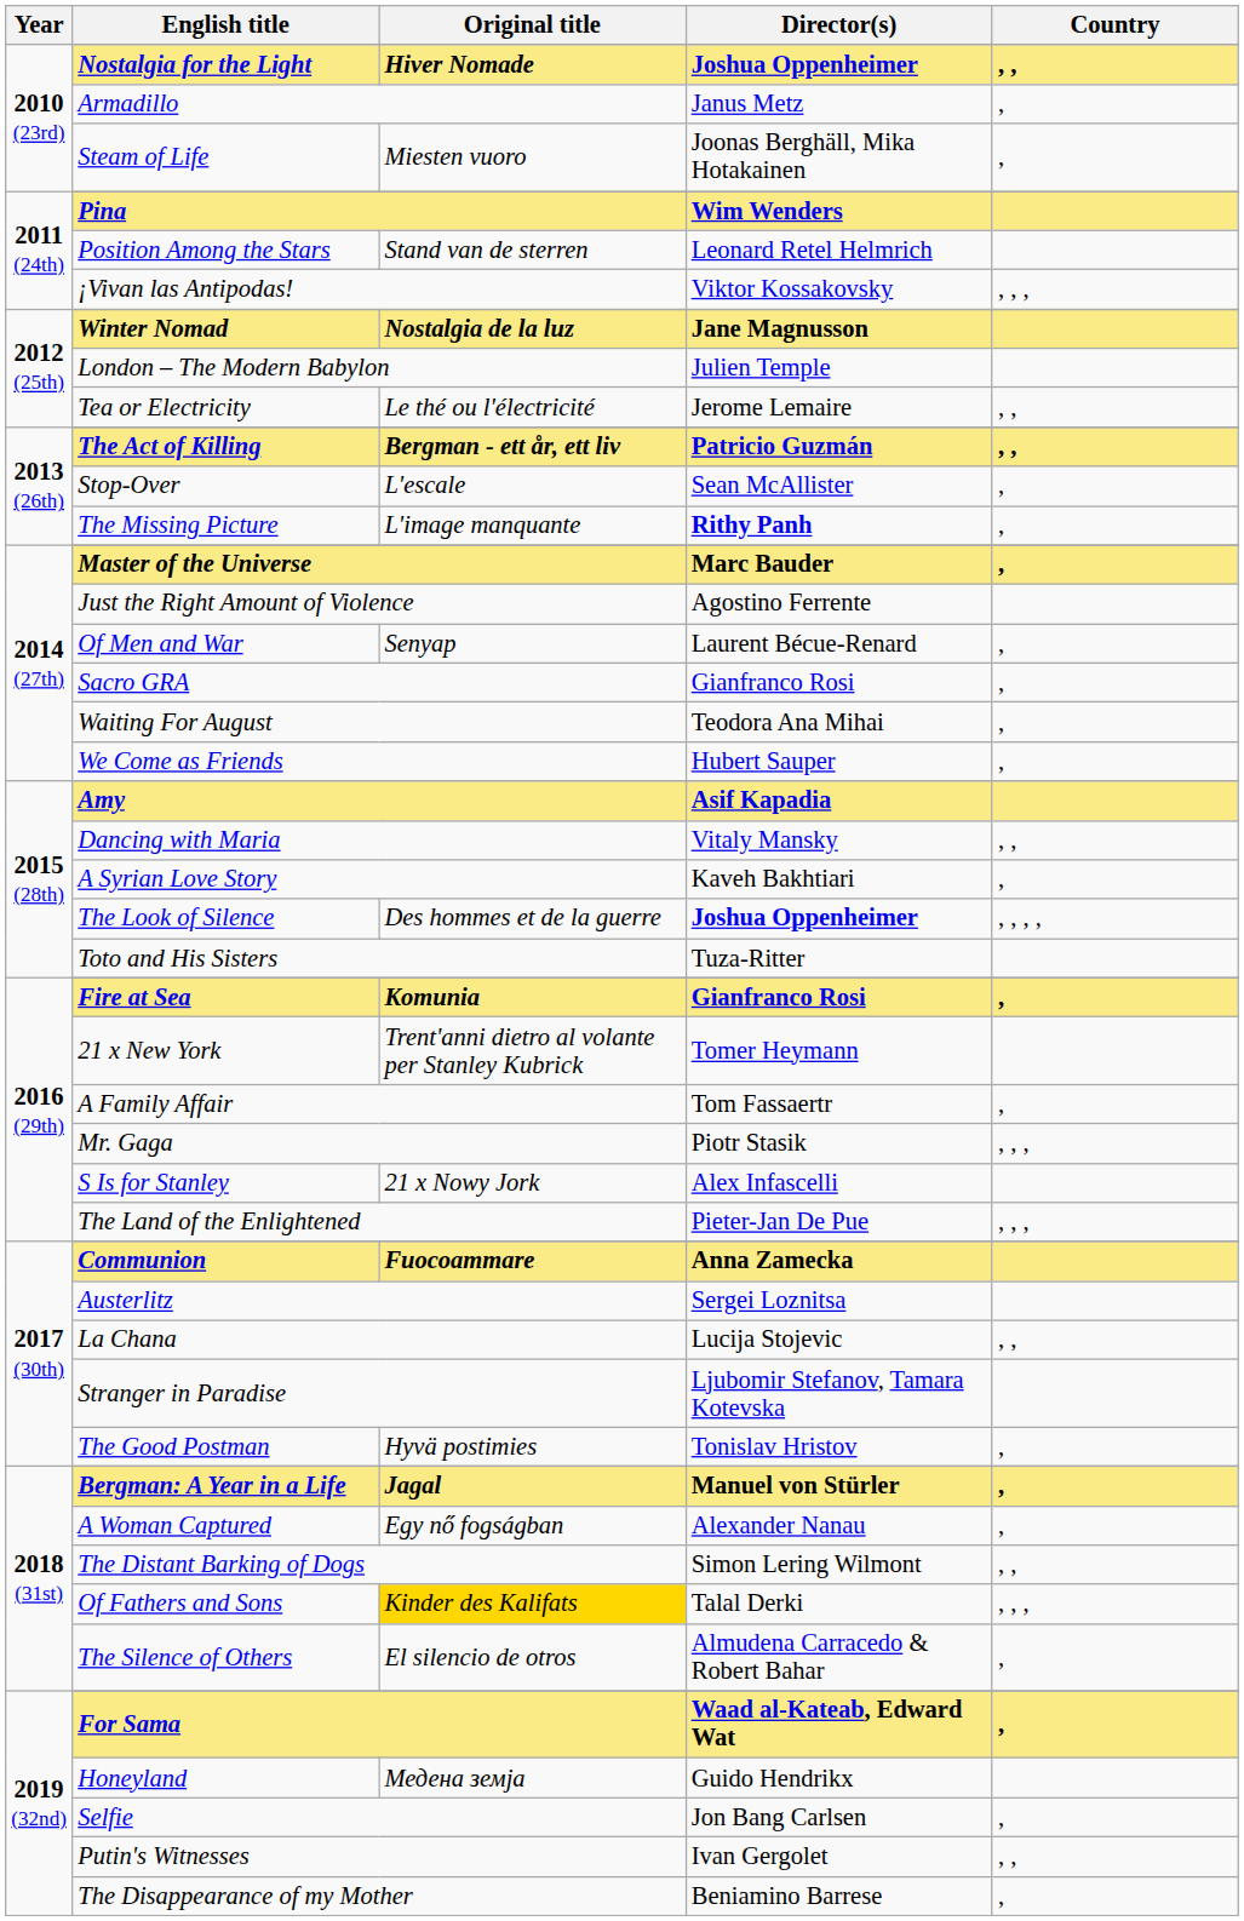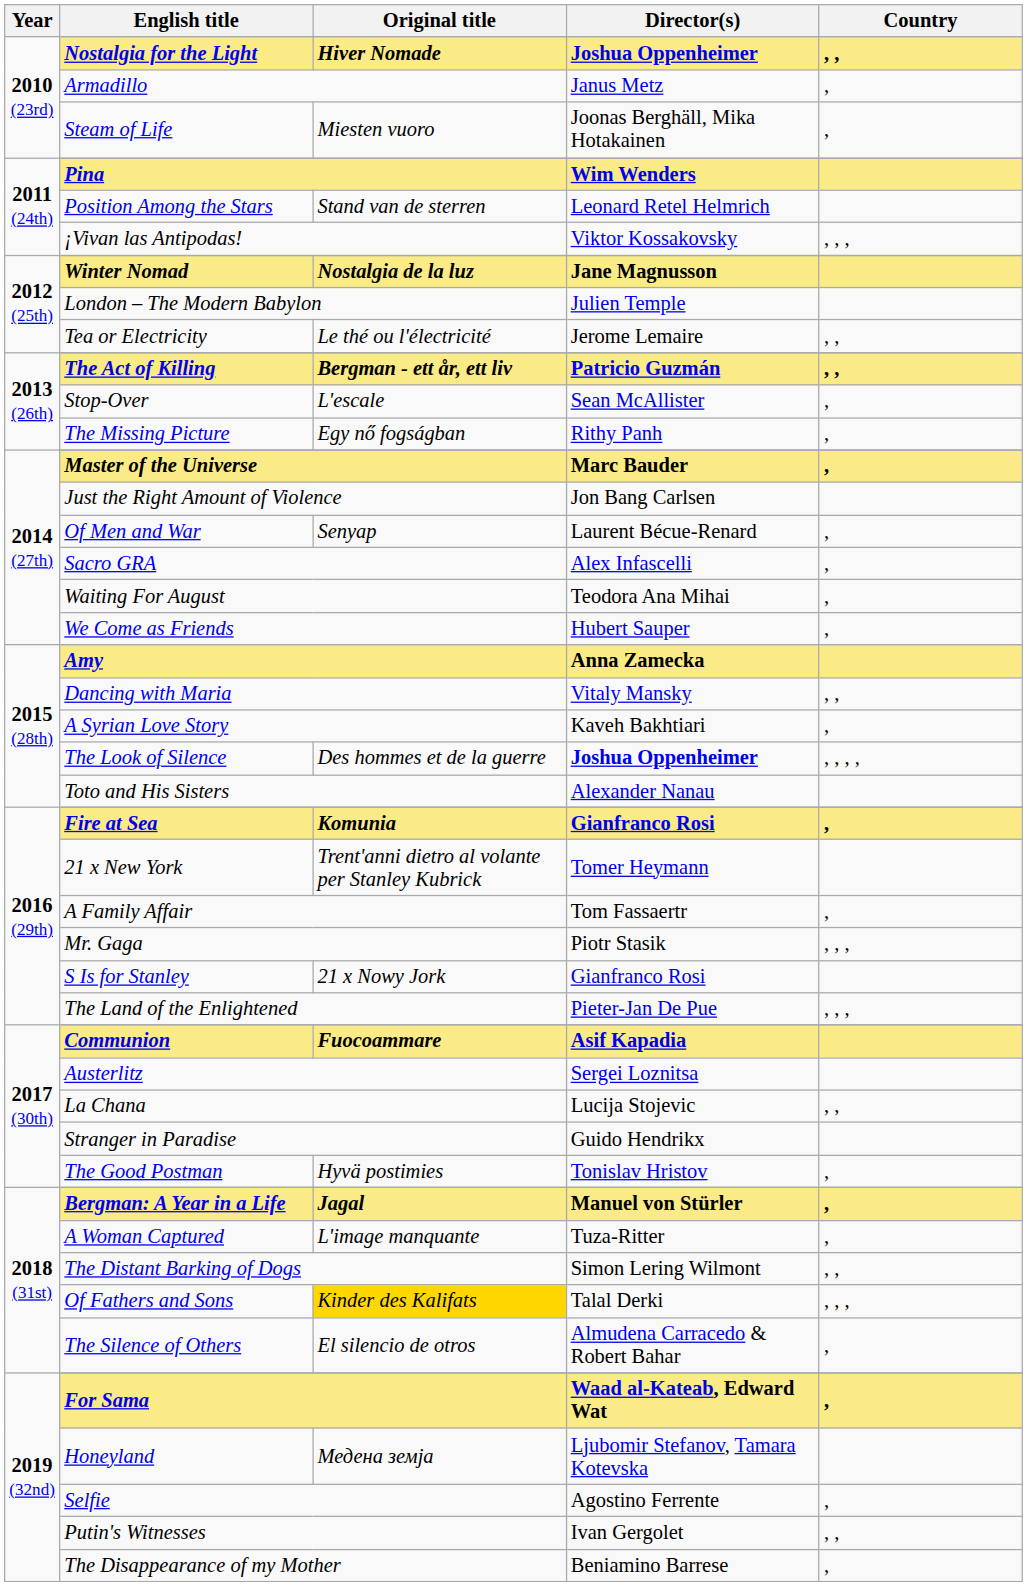The Missing Picture | Original title: L'image manquante -> Egy nő fogságban
The Missing Picture | Director(s): bold -> normal
Just the Right Amount of Violence | Director(s): Agostino Ferrente -> Jon Bang Carlsen
Sacro GRA | Director(s): Gianfranco Rosi -> Alex Infascelli
Amy | Director(s): Asif Kapadia -> Anna Zamecka
Toto and His Sisters | Director(s): Tuza-Ritter -> Alexander Nanau
S Is for Stanley | Director(s): Alex Infascelli -> Gianfranco Rosi
Communion | Director(s): Anna Zamecka -> Asif Kapadia
Stranger in Paradise | Director(s): Ljubomir Stefanov, Tamara Kotevska -> Guido Hendrikx
A Woman Captured | Original title: Egy nő fogságban -> L'image manquante
A Woman Captured | Director(s): Alexander Nanau -> Tuza-Ritter
Honeyland | Director(s): Guido Hendrikx -> Ljubomir Stefanov, Tamara Kotevska
Selfie | Director(s): Jon Bang Carlsen -> Agostino Ferrente
